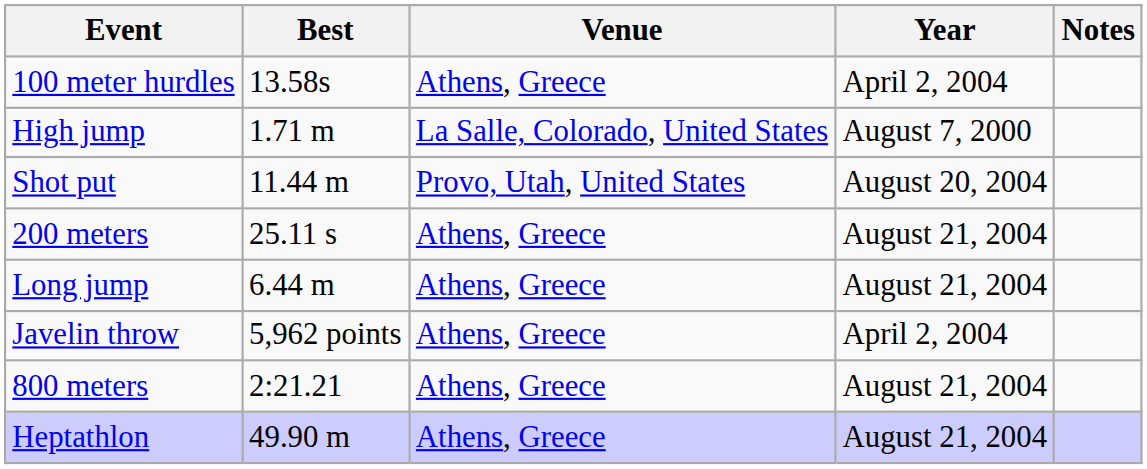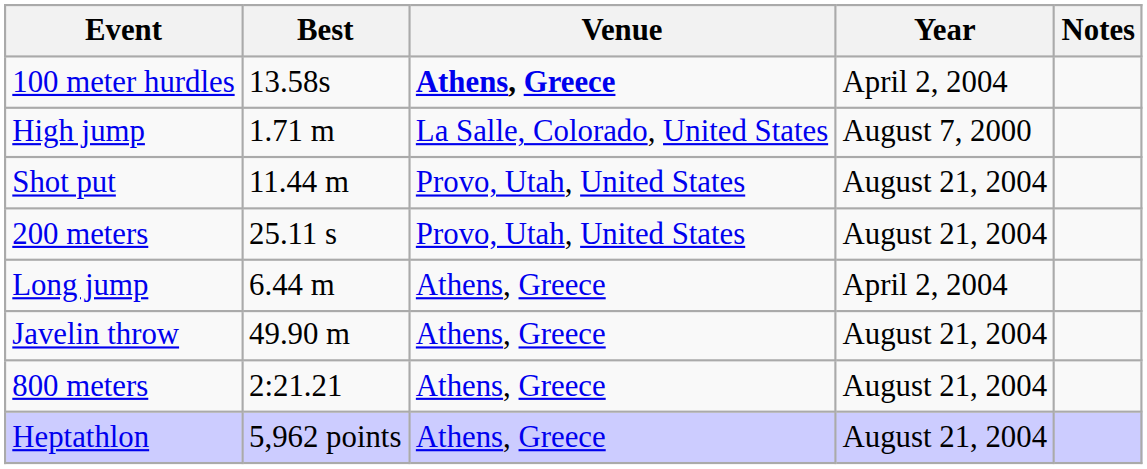100 meter hurdles | Venue: normal -> bold
Shot put | Year: August 20, 2004 -> August 21, 2004
200 meters | Venue: Athens, Greece -> Provo, Utah, United States
Long jump | Year: August 21, 2004 -> April 2, 2004
Javelin throw | Best: 5,962 points -> 49.90 m
Javelin throw | Year: April 2, 2004 -> August 21, 2004
Heptathlon | Best: 49.90 m -> 5,962 points
